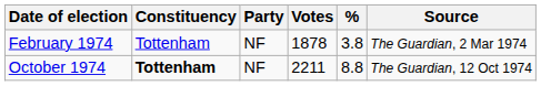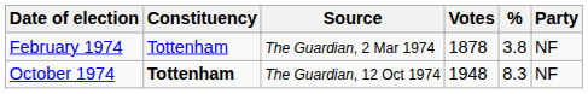columns swapped: Party <-> Source
October 1974 | Votes: 2211 -> 1948
October 1974 | %: 8.8 -> 8.3
